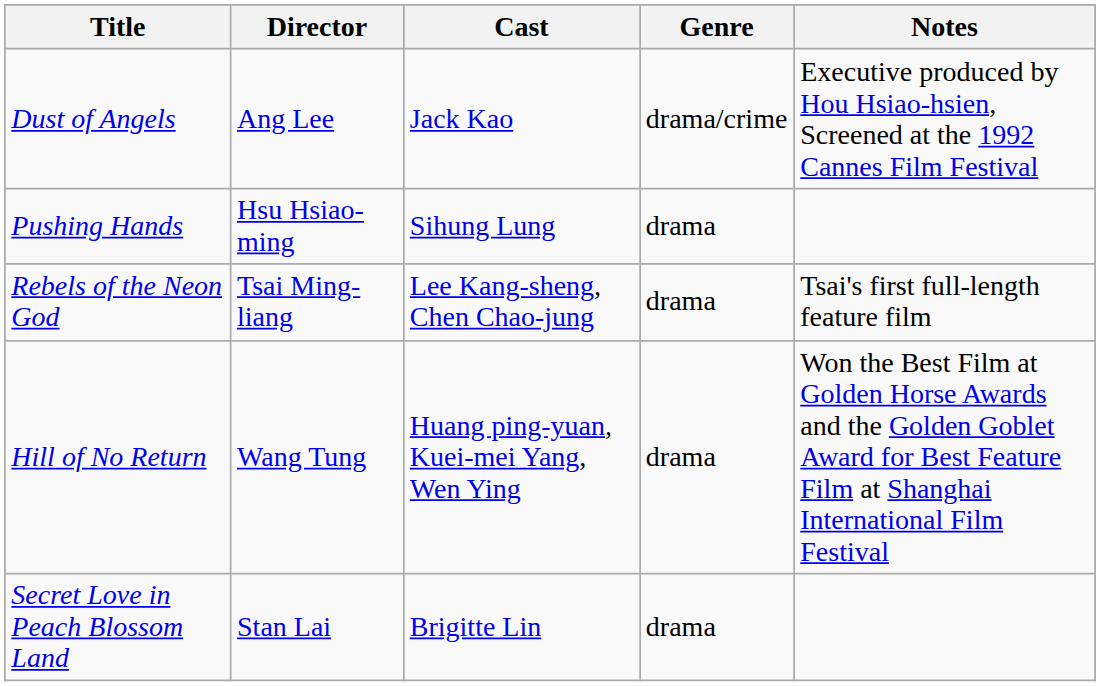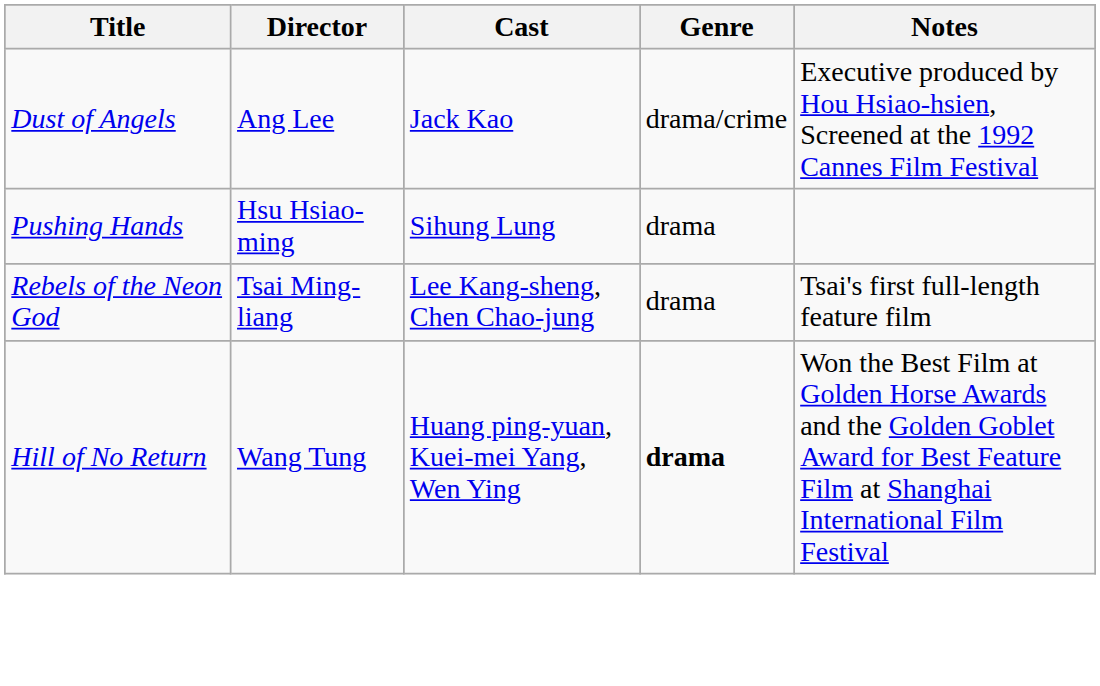Hill of No Return | Genre: normal -> bold
- row: Secret Love in Peach Blossom Land | Stan Lai | Brigitte Lin | drama
